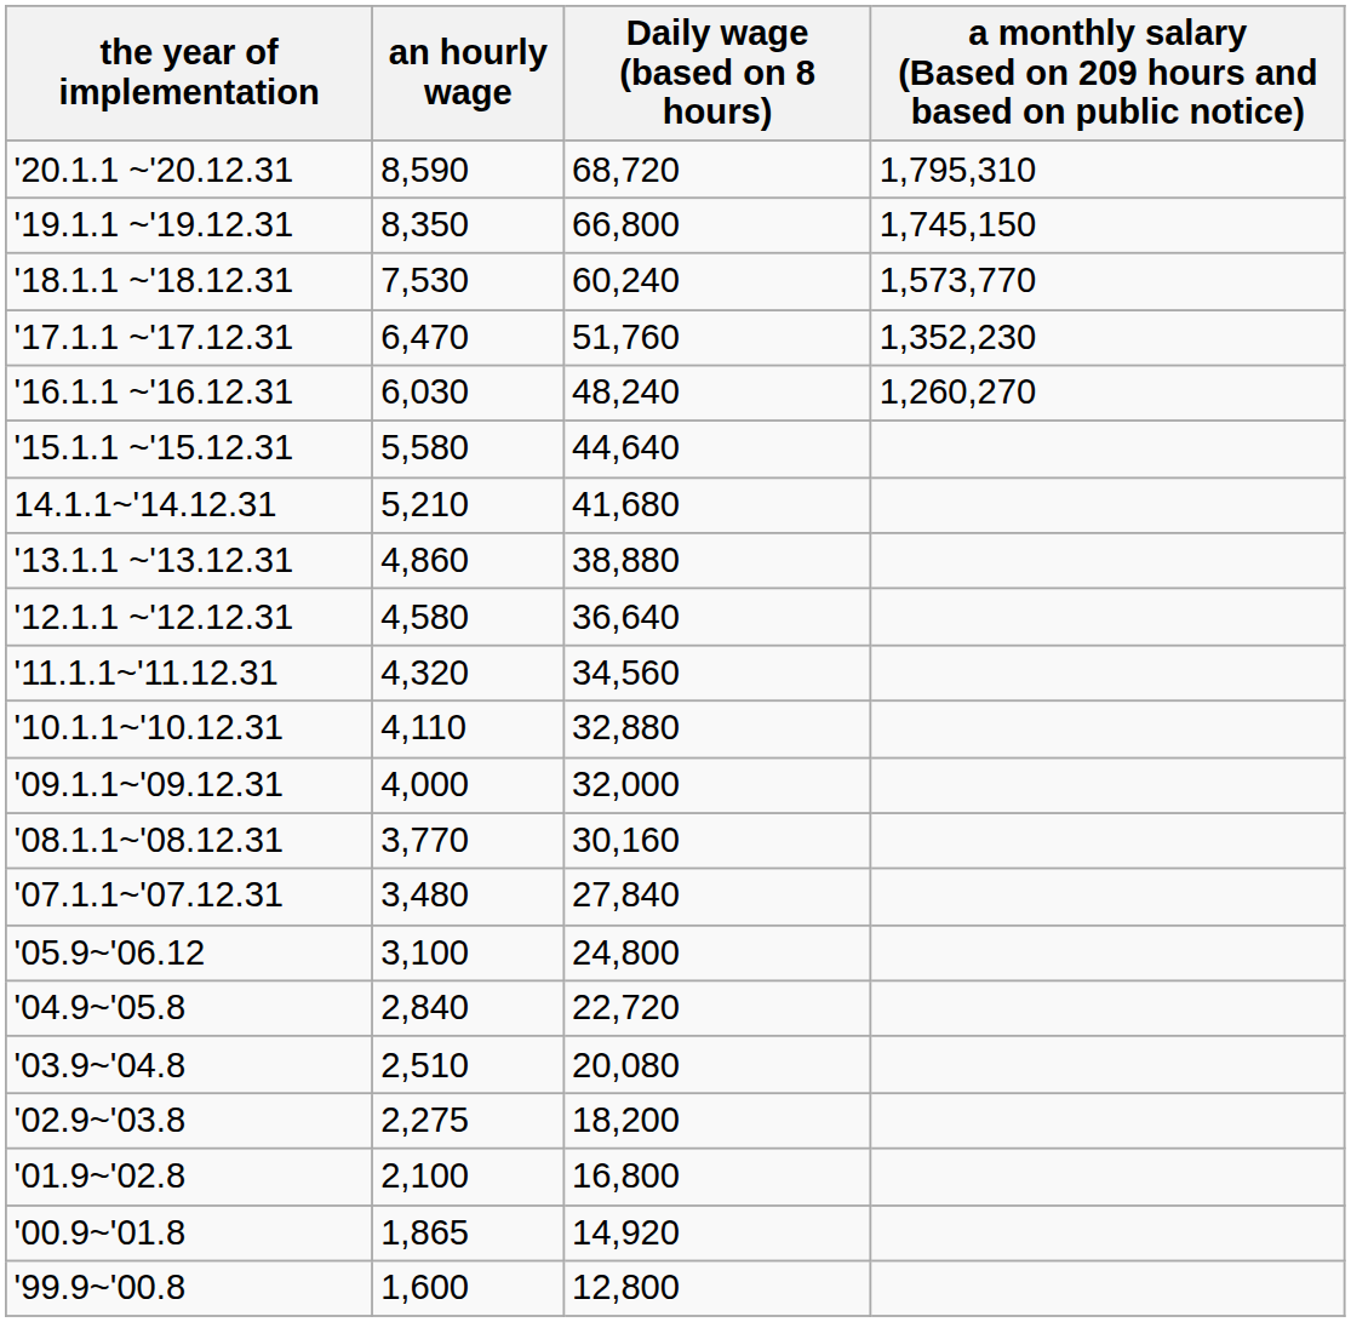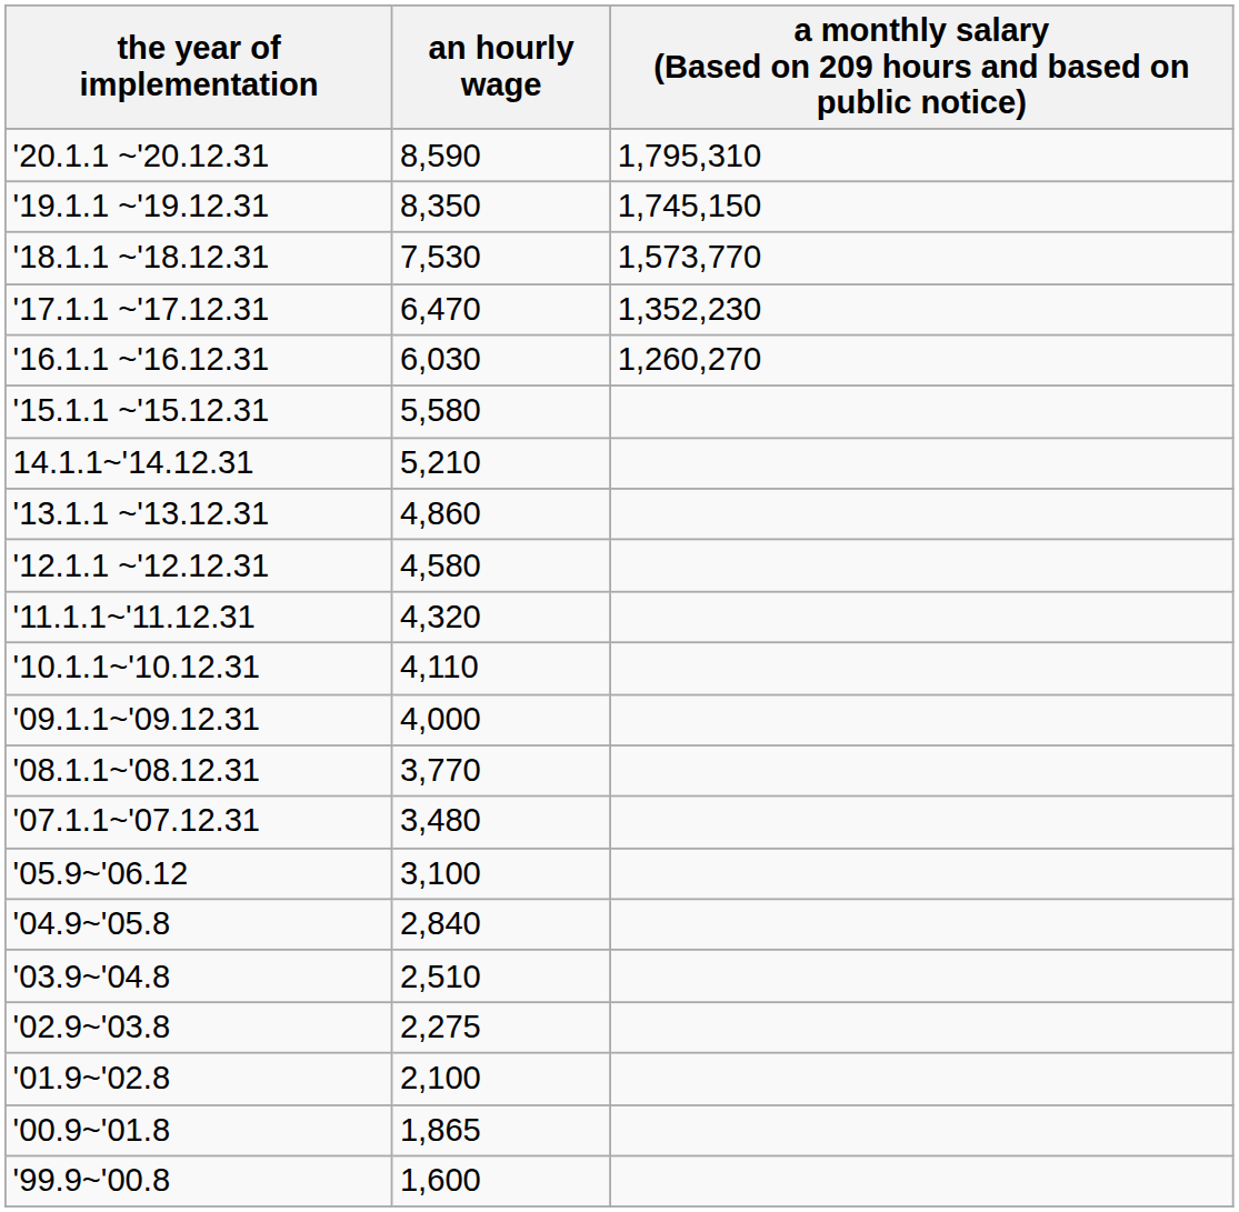- column: Daily wage (based on 8 hours) | 68,720 | 66,800 | 60,240 | 51,760 | 48,240 | 44,640 | 41,680 | 38,880 | 36,640 | 34,560 | 32,880 | 32,000 | 30,160 | 27,840 | 24,800 | 22,720 | 20,080 | 18,200 | 16,800 | 14,920 | 12,800
